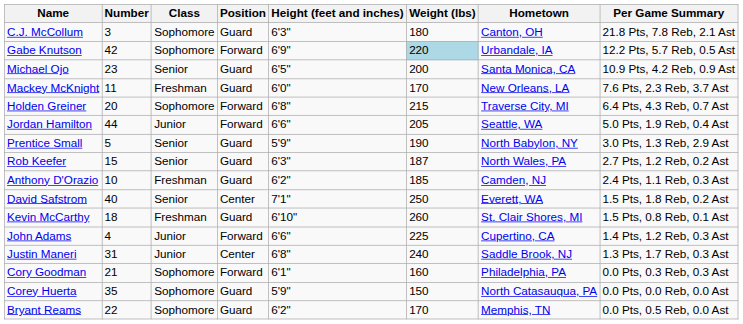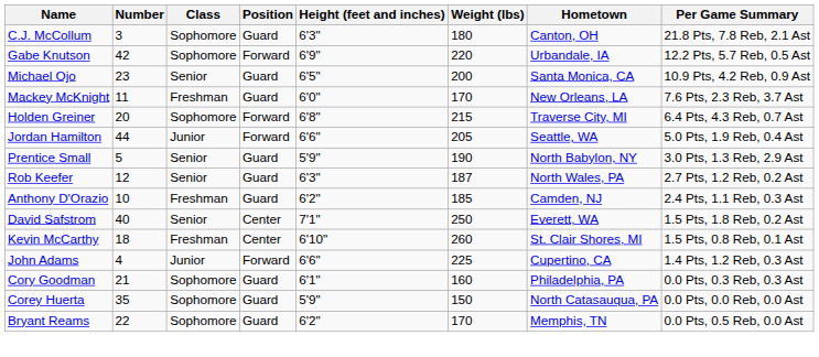Gabe Knutson | Weight (lbs): lightblue background -> no background
Rob Keefer | Number: 15 -> 12
Kevin McCarthy | Position: Guard -> Center
- row: Justin Maneri | 31 | Junior | Center | 6'8" | 240 | Saddle Brook, NJ | 1.3 Pts, 1.7 Reb, 0.3 Ast
Cory Goodman | Position: Forward -> Guard
